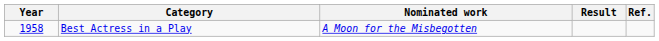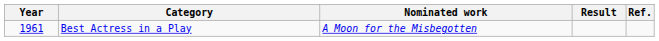Best Actress in a Play | Year: 1958 -> 1961
